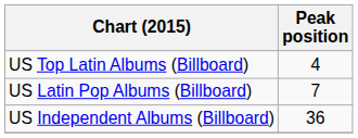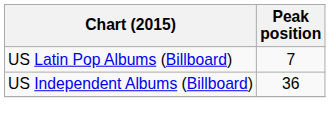- row: US Top Latin Albums (Billboard) | 4
